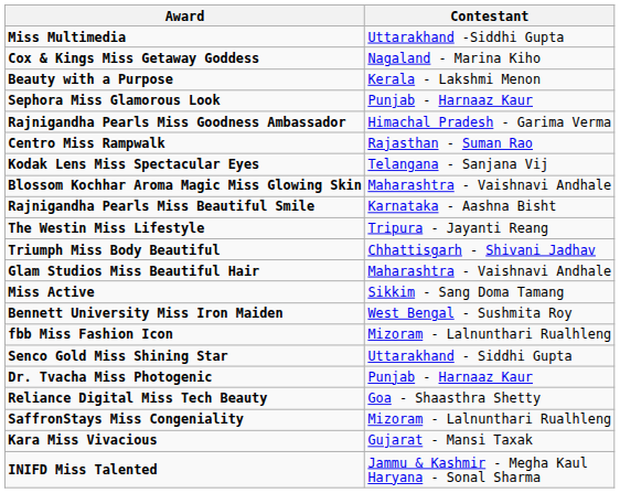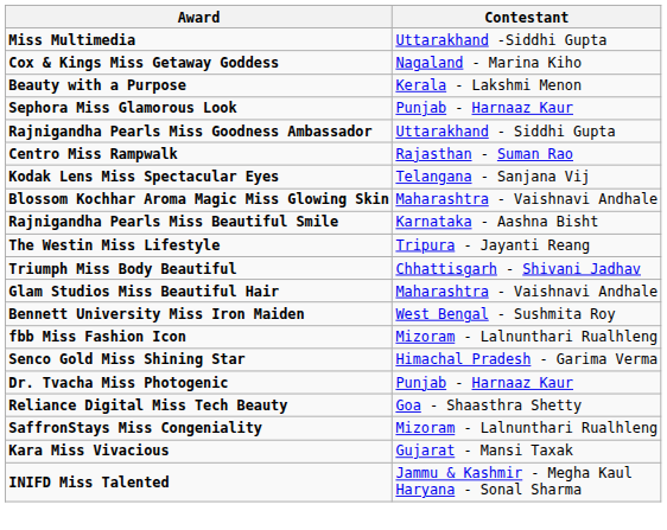Rajnigandha Pearls Miss Goodness Ambassador | Contestant: Himachal Pradesh - Garima Verma -> Uttarakhand - Siddhi Gupta
- row: Miss Active | Sikkim - Sang Doma Tamang
Senco Gold Miss Shining Star | Contestant: Uttarakhand - Siddhi Gupta -> Himachal Pradesh - Garima Verma
